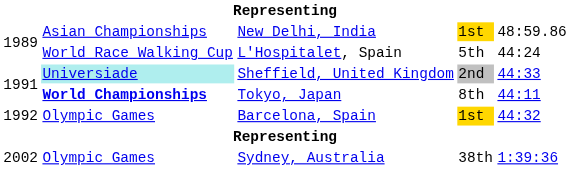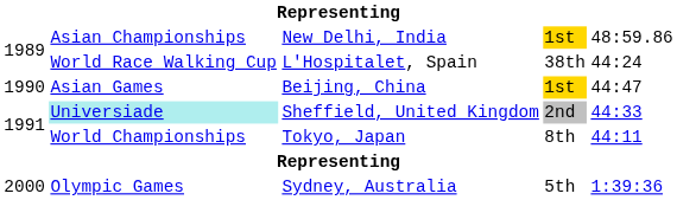L'Hospitalet, Spain | column 4: 5th -> 38th
+ row: 1990 | Asian Games | Beijing, China | 1st | 44:47
Tokyo, Japan | column 2: bold -> normal
- row: 1992 | Olympic Games | Barcelona, Spain | 1st | 44:32
Sydney, Australia | column 1: 2002 -> 2000
Sydney, Australia | column 4: 38th -> 5th
